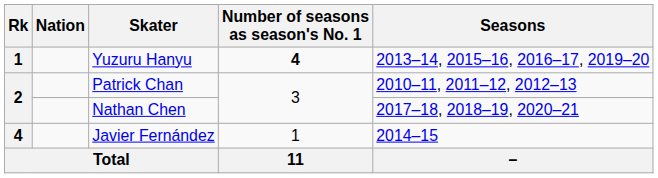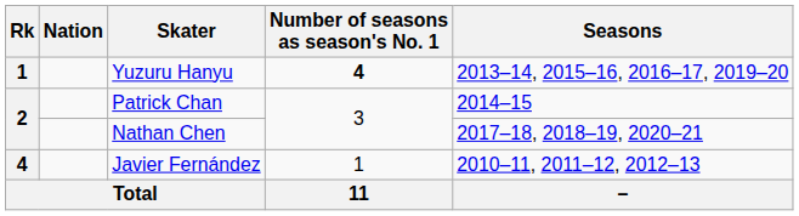Patrick Chan | Seasons: 2010–11, 2011–12, 2012–13 -> 2014–15
Javier Fernández | Seasons: 2014–15 -> 2010–11, 2011–12, 2012–13
